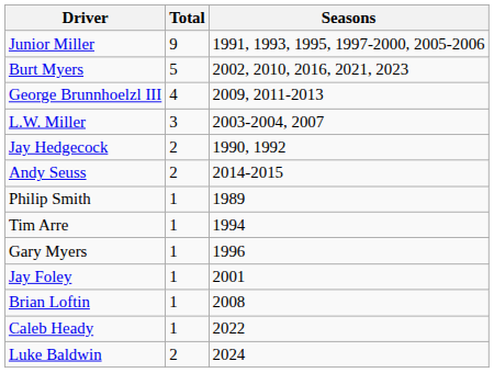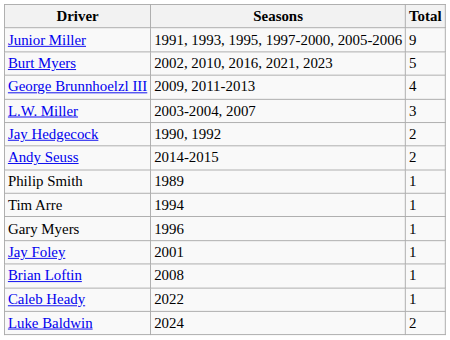columns swapped: Total <-> Seasons
